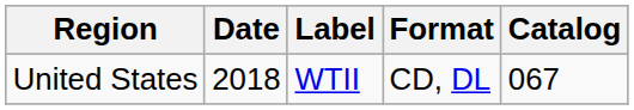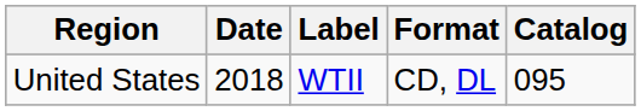United States | Catalog: 067 -> 095
